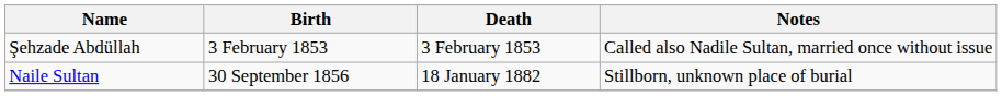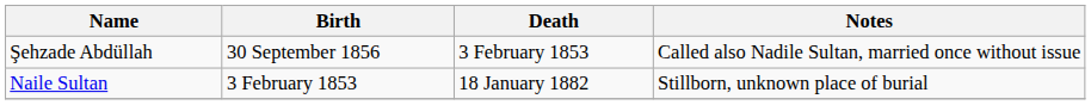Şehzade Abdüllah | Birth: 3 February 1853 -> 30 September 1856
Naile Sultan | Birth: 30 September 1856 -> 3 February 1853
